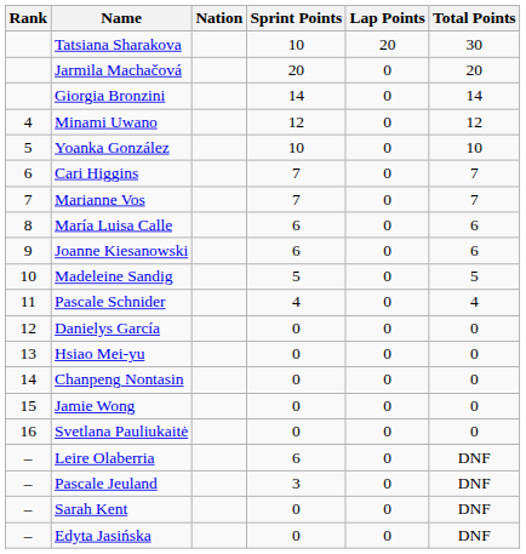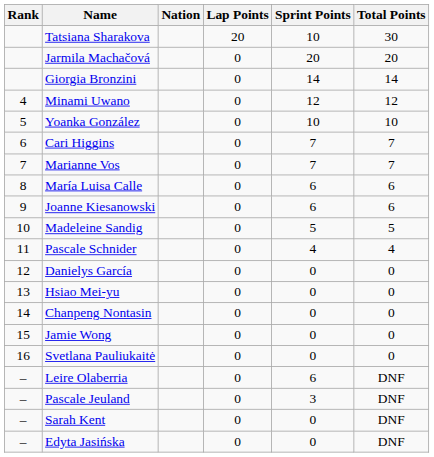columns swapped: Sprint Points <-> Lap Points
